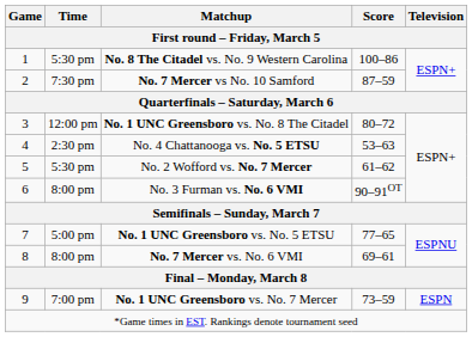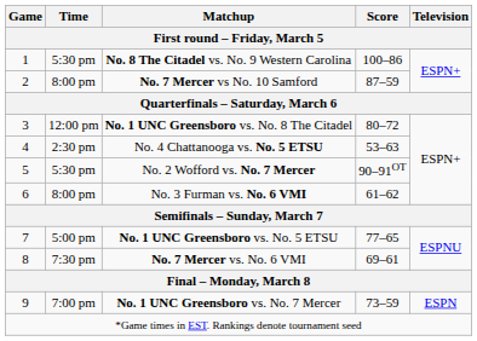No. 7 Mercer vs No. 10 Samford | Time: 7:30 pm -> 8:00 pm
No. 2 Wofford vs. No. 7 Mercer | Score: 61–62 -> 90–91OT
No. 3 Furman vs. No. 6 VMI | Score: 90–91OT -> 61–62
No. 7 Mercer vs. No. 6 VMI | Time: 8:00 pm -> 7:30 pm
